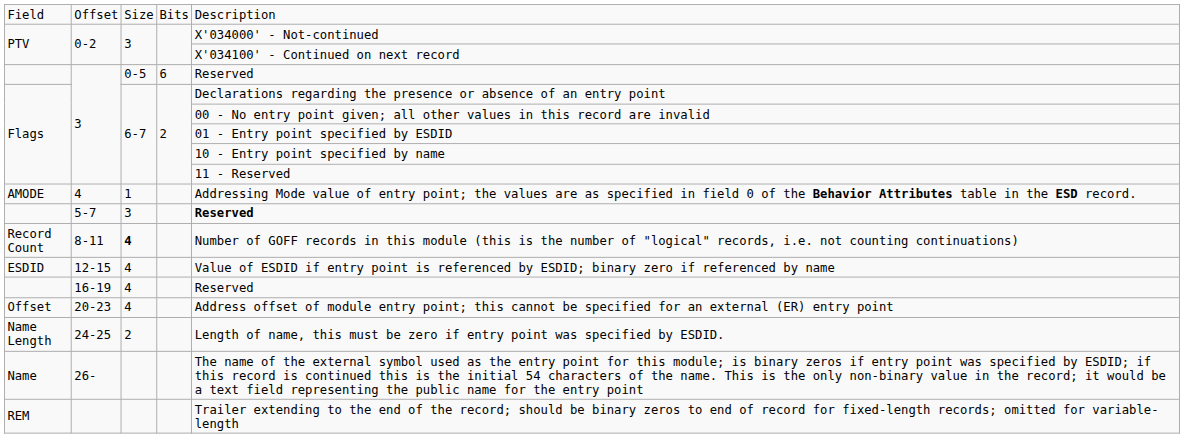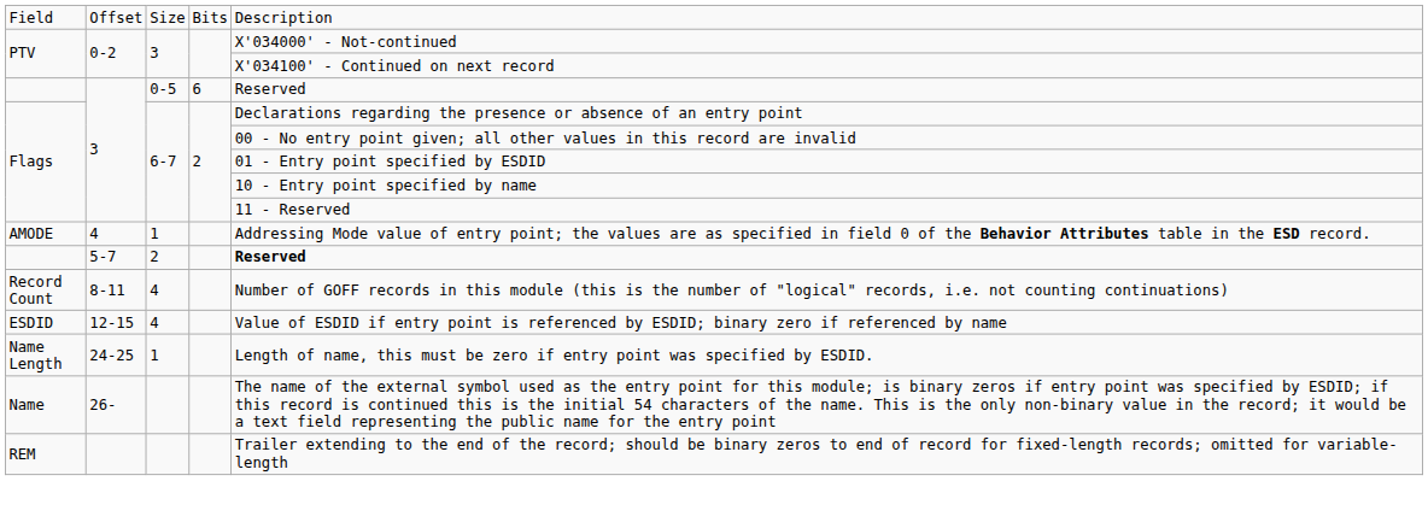5-7 | column 3: 3 -> 2
8-11 | column 3: bold -> normal
- row: 16-19 | 4 | Reserved
- row: Offset | 20-23 | 4 | Address offset of module entry point; this cannot be specified for an external (ER) entry point
24-25 | column 3: 2 -> 1
